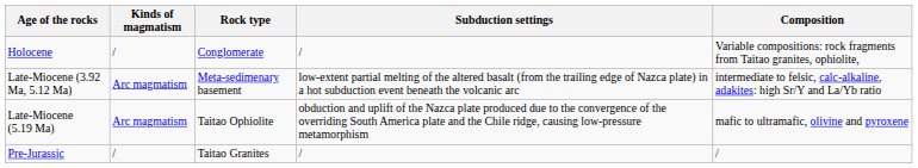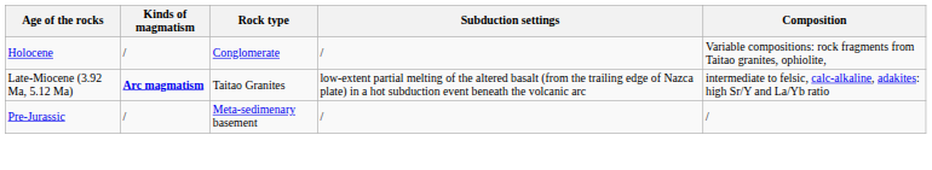Late-Miocene (3.92 Ma, 5.12 Ma) | Kinds of magmatism: normal -> bold
Late-Miocene (3.92 Ma, 5.12 Ma) | Rock type: Meta-sedimenary basement -> Taitao Granites
- row: Late-Miocene (5.19 Ma) | Arc magmatism | Taitao Ophiolite | obduction and uplift of the Nazca plate produced due to the convergence of the overriding South America plate and the Chile ridge, causing low-pressure metamorphism | mafic to ultramafic, olivine and pyroxene
Pre-Jurassic | Rock type: Taitao Granites -> Meta-sedimenary basement
